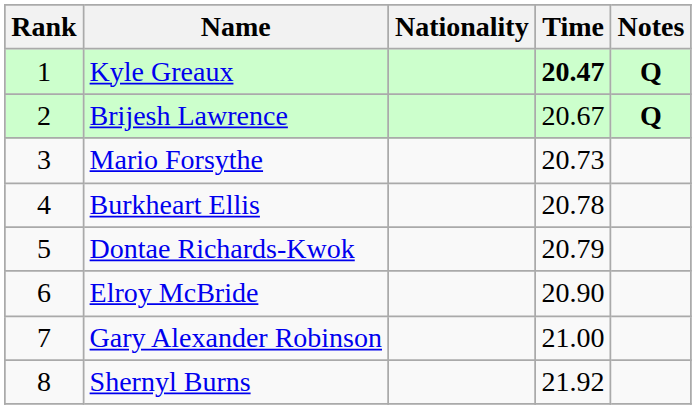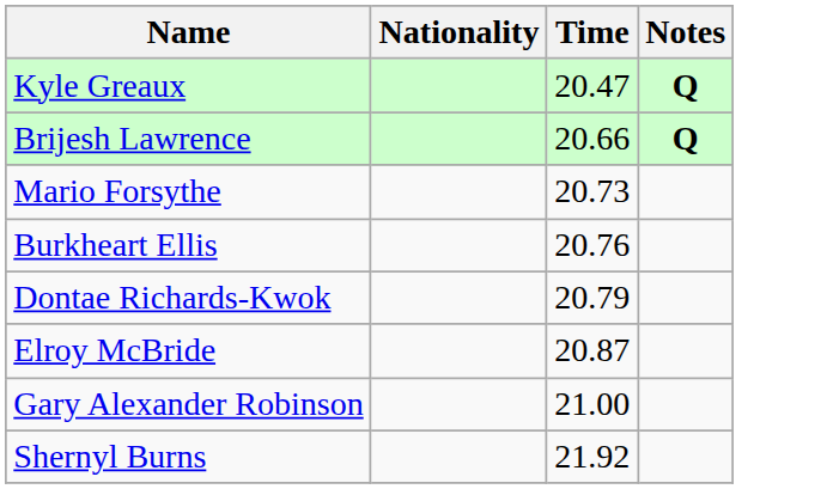- column: Rank | 1 | 2 | 3 | 4 | 5 | 6 | 7 | 8
Kyle Greaux | Time: bold -> normal
Brijesh Lawrence | Time: 20.67 -> 20.66
Burkheart Ellis | Time: 20.78 -> 20.76
Elroy McBride | Time: 20.90 -> 20.87
